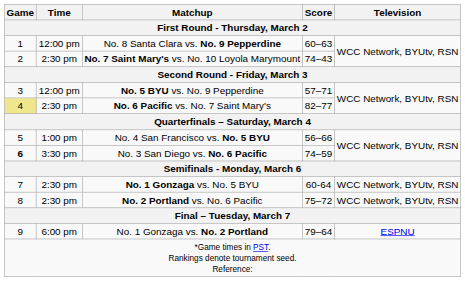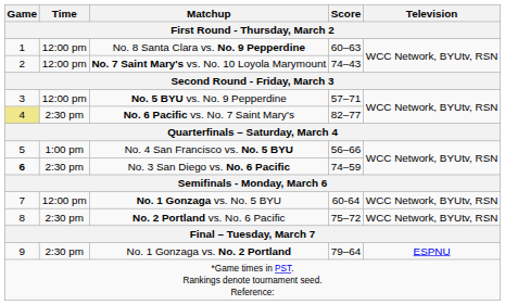No. 7 Saint Mary's vs. No. 10 Loyola Marymount | Time: 2:30 pm -> 12:00 pm
No. 3 San Diego vs. No. 6 Pacific | Time: 3:30 pm -> 2:30 pm
No. 1 Gonzaga vs. No. 5 BYU | Time: 2:30 pm -> 12:00 pm
No. 1 Gonzaga vs. No. 2 Portland | Time: 6:00 pm -> 2:30 pm
